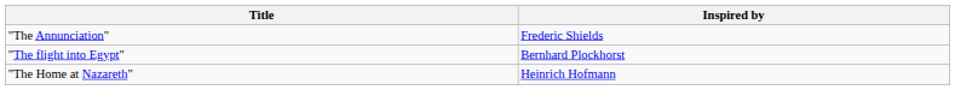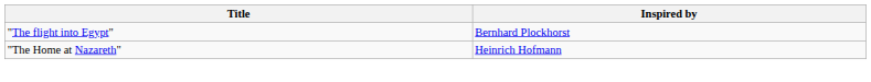- row: "The Annunciation" | Frederic Shields
